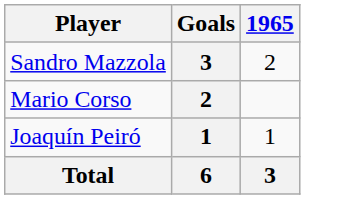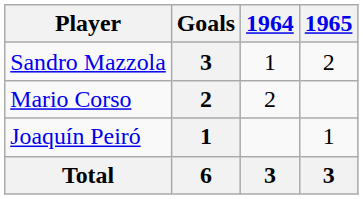+ column: 1964 | 1 | 2 | 3
